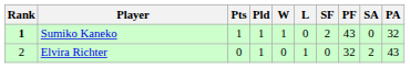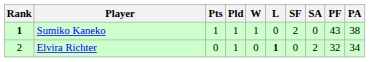columns swapped: SA <-> PF
Sumiko Kaneko | PA: 32 -> 38
Elvira Richter | L: normal -> bold
Elvira Richter | PA: 43 -> 34
